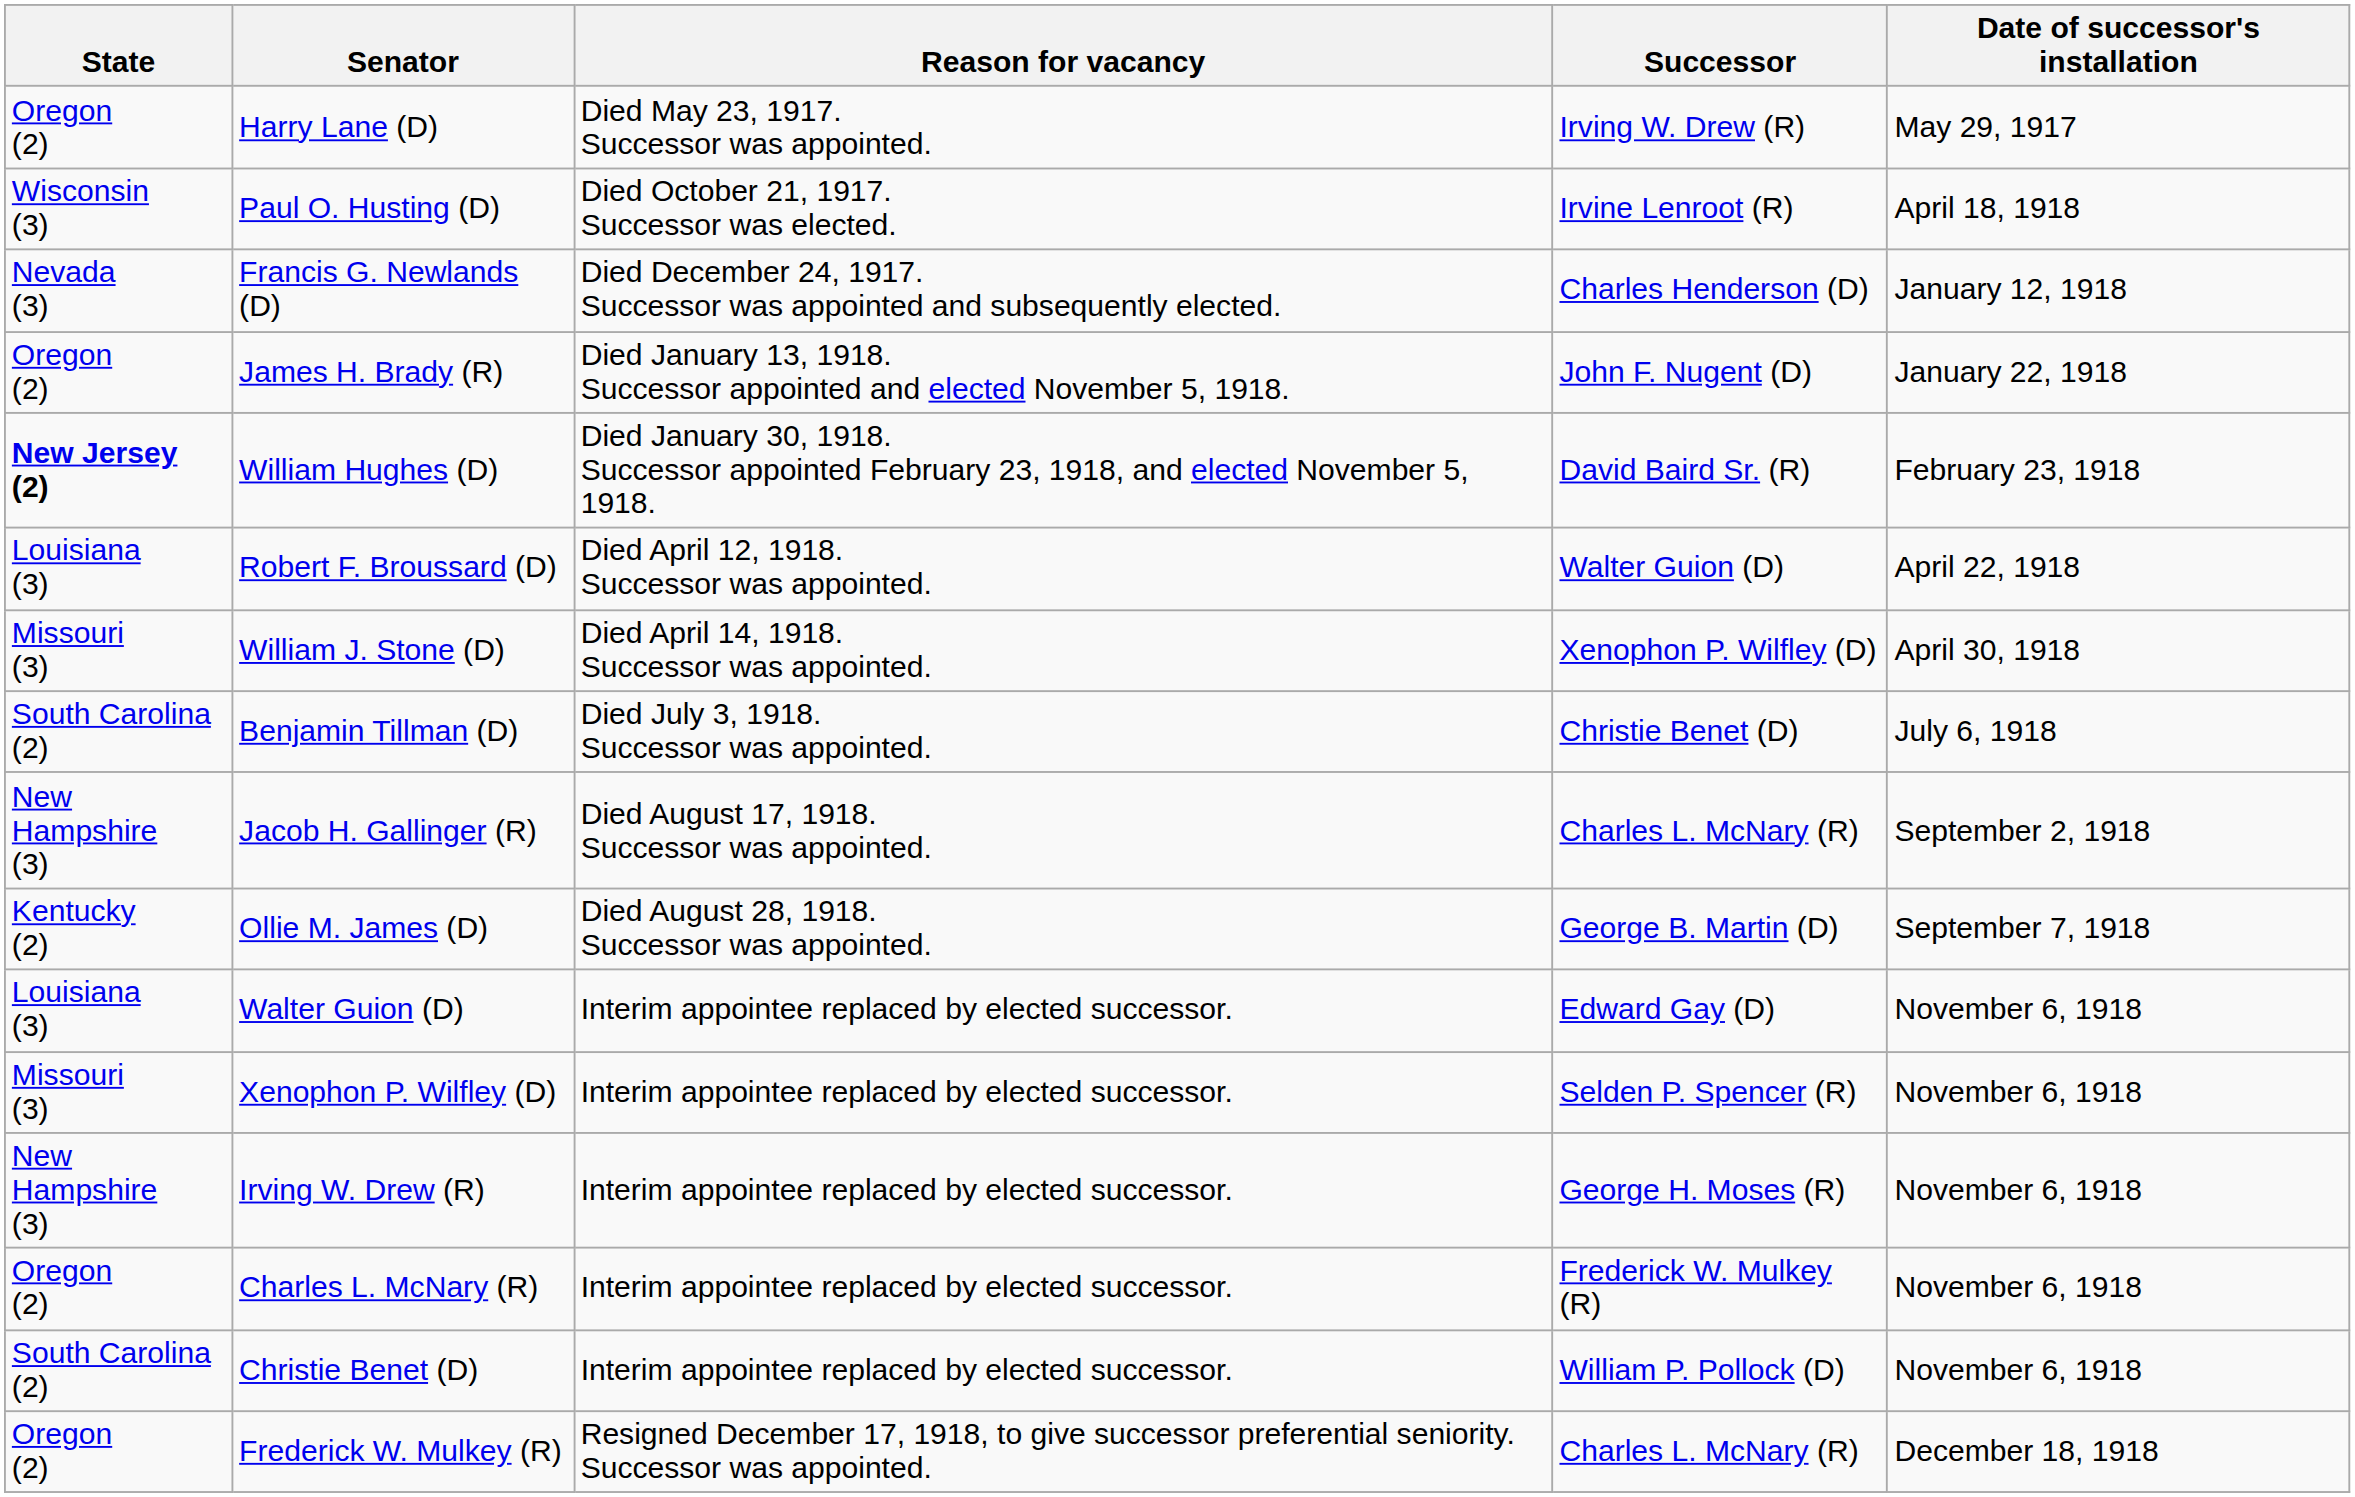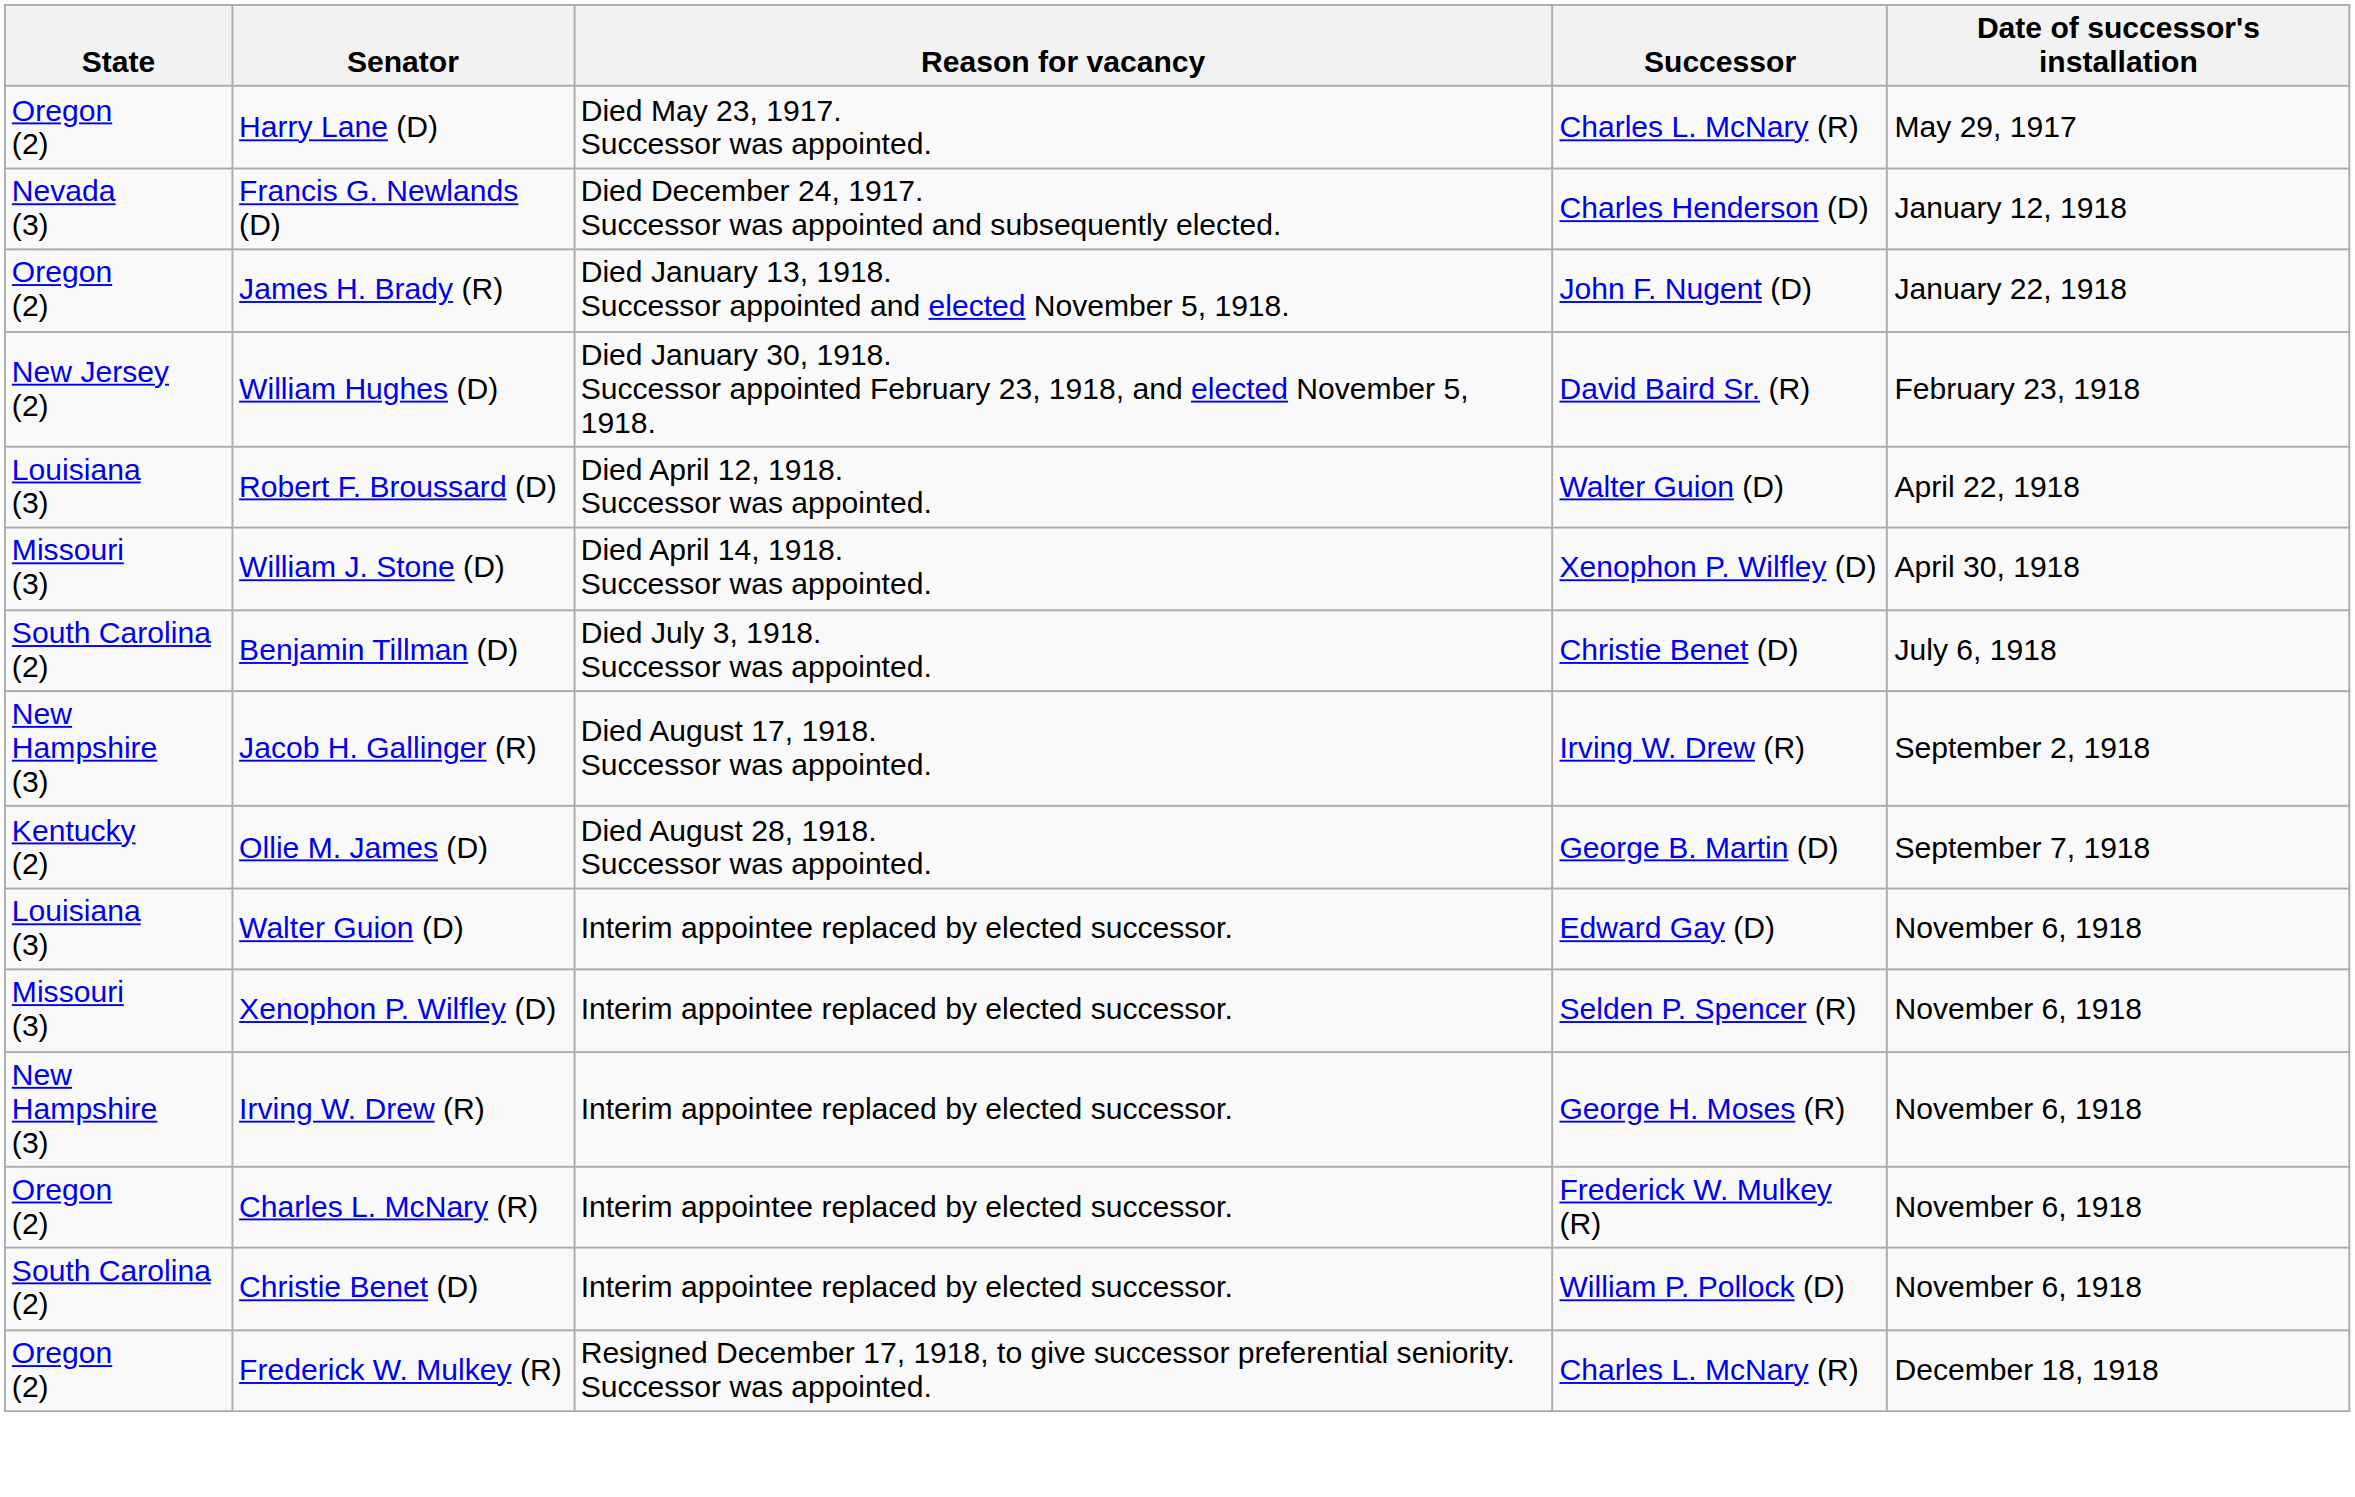Harry Lane (D) | Successor: Irving W. Drew (R) -> Charles L. McNary (R)
- row: Wisconsin (3) | Paul O. Husting (D) | Died October 21, 1917. Successor was elected. | Irvine Lenroot (R) | April 18, 1918
William Hughes (D) | State: bold -> normal
Jacob H. Gallinger (R) | Successor: Charles L. McNary (R) -> Irving W. Drew (R)
